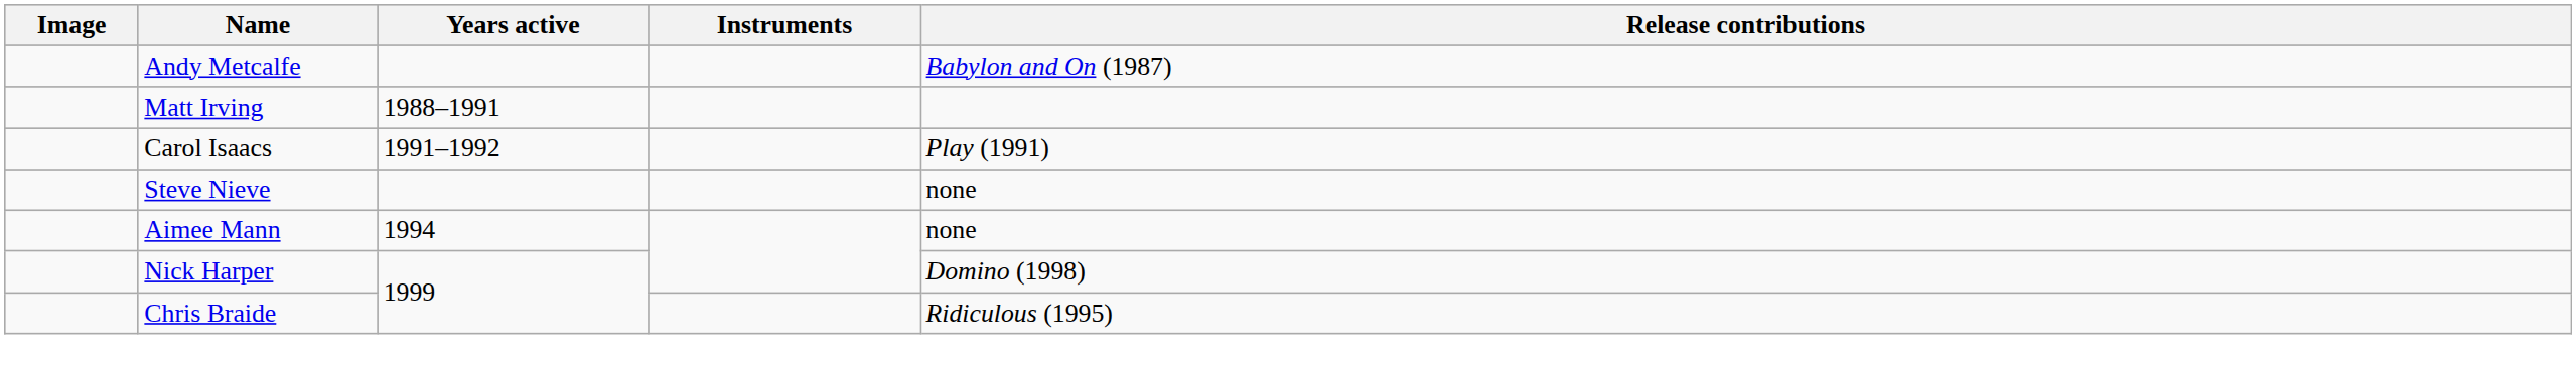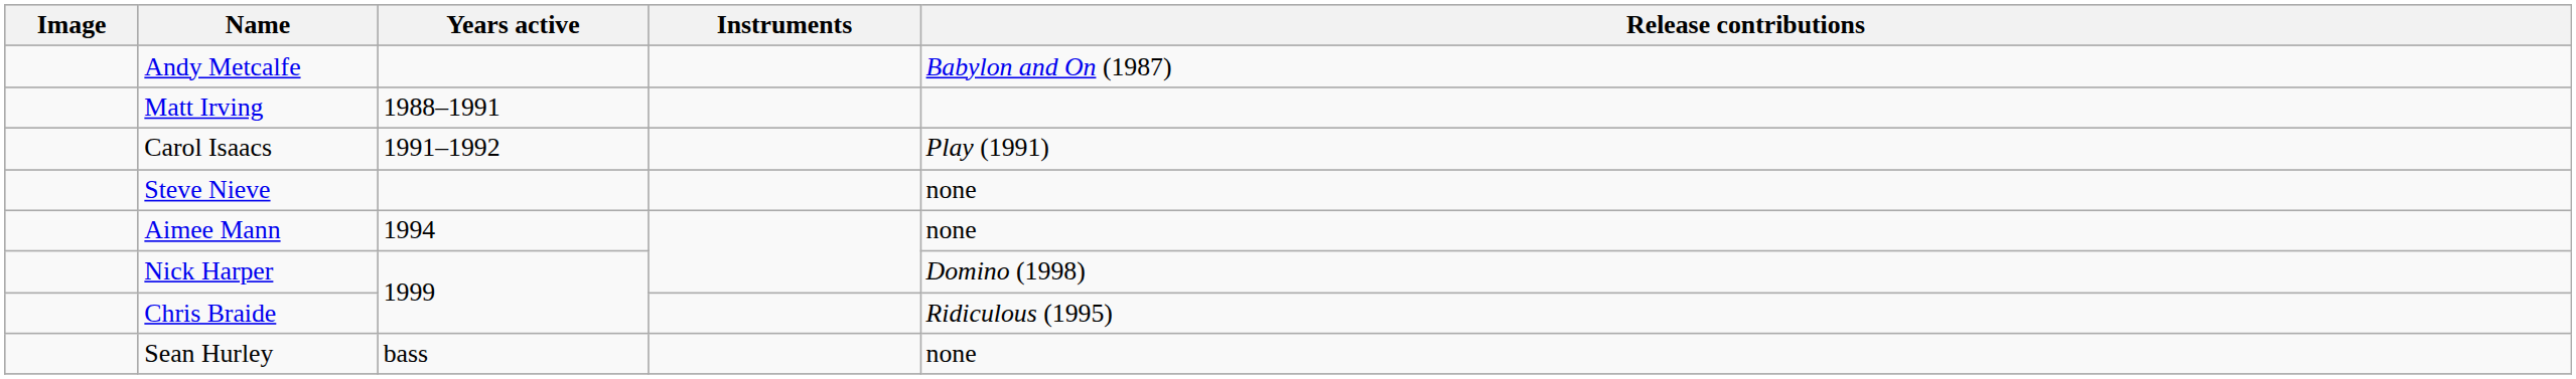+ row: Sean Hurley | bass | none
